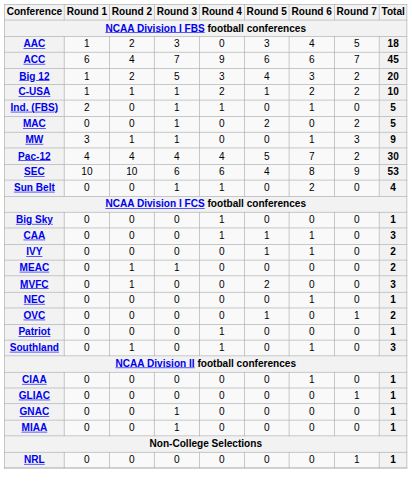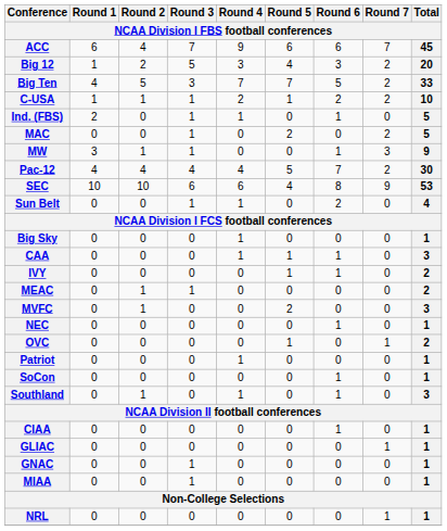- row: AAC | 1 | 2 | 3 | 0 | 3 | 4 | 5 | 18
+ row: Big Ten | 4 | 5 | 3 | 7 | 7 | 5 | 2 | 33
+ row: SoCon | 0 | 0 | 0 | 0 | 0 | 1 | 0 | 1
